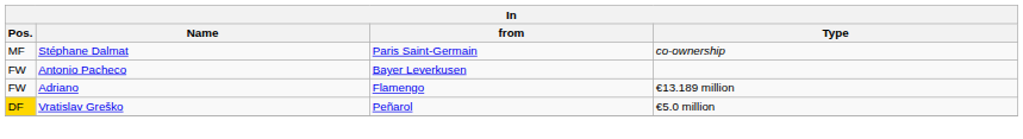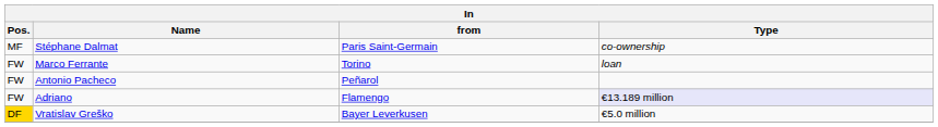+ row: FW | Marco Ferrante | Torino | loan
Antonio Pacheco | from: Bayer Leverkusen -> Peñarol
Adriano | Type: no background -> lavender background
Vratislav Greško | from: Peñarol -> Bayer Leverkusen
